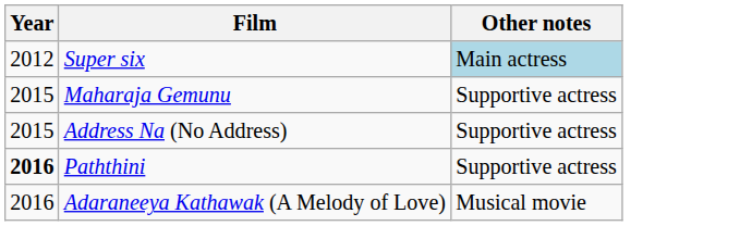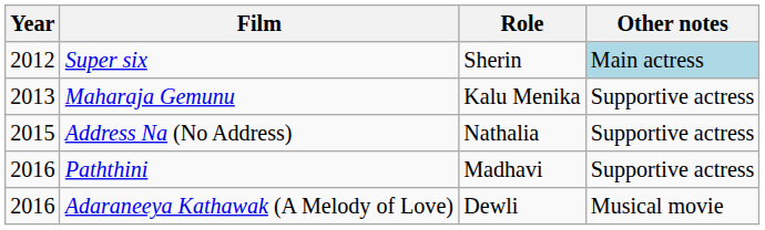+ column: Role | Sherin | Kalu Menika | Nathalia | Madhavi | Dewli
Maharaja Gemunu | Year: 2015 -> 2013
Paththini | Year: bold -> normal
